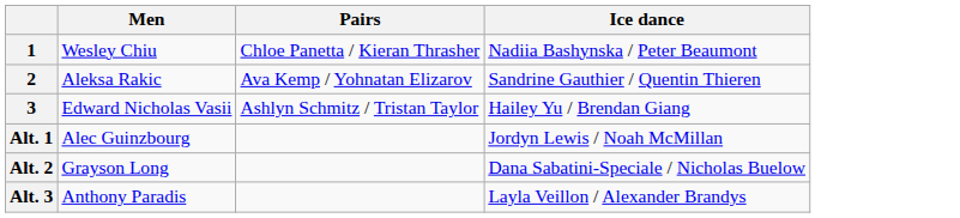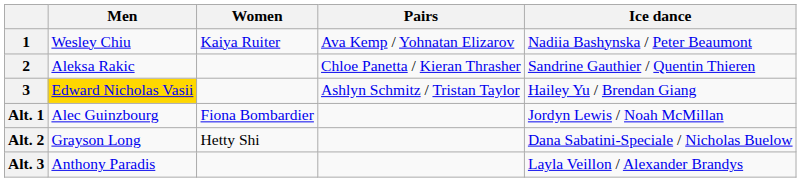+ column: Women | Kaiya Ruiter | Fiona Bombardier | Hetty Shi
1 | Pairs: Chloe Panetta / Kieran Thrasher -> Ava Kemp / Yohnatan Elizarov
2 | Pairs: Ava Kemp / Yohnatan Elizarov -> Chloe Panetta / Kieran Thrasher
3 | Men: no background -> gold background
